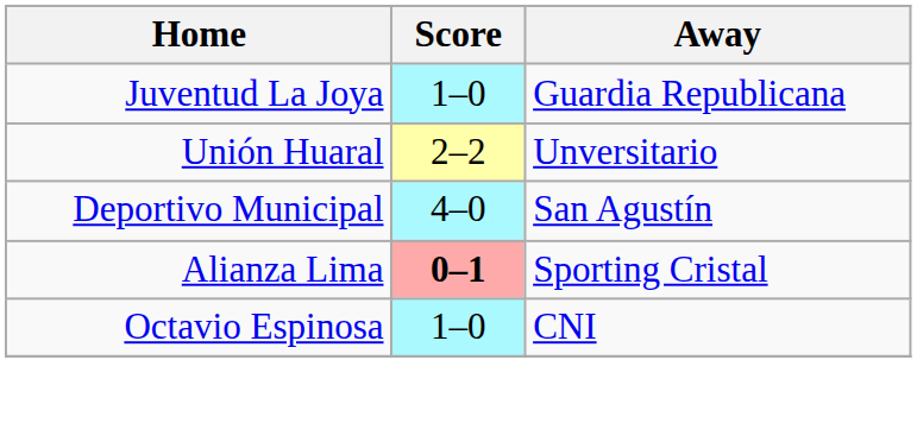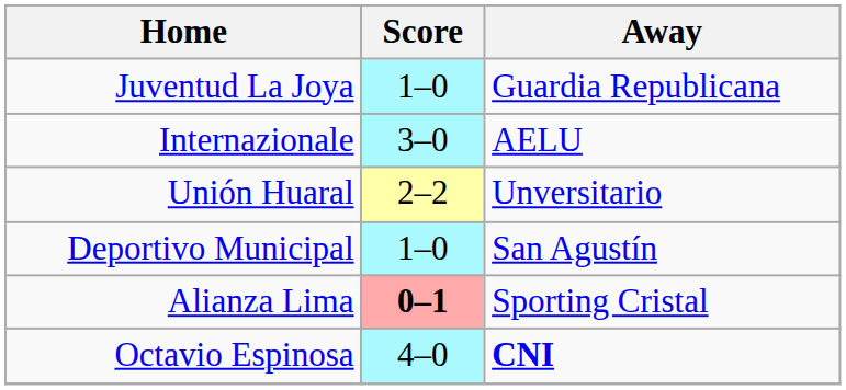+ row: Internazionale | 3–0 | AELU
Deportivo Municipal | Score: 4–0 -> 1–0
Octavio Espinosa | Score: 1–0 -> 4–0
Octavio Espinosa | Away: normal -> bold
